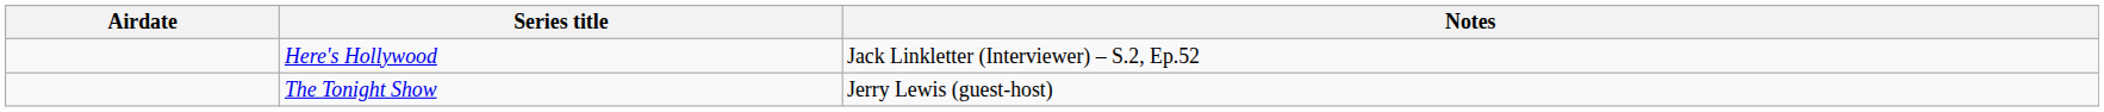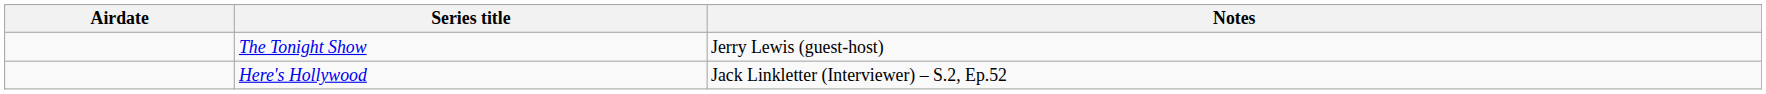rows swapped: Here's Hollywood <-> The Tonight Show
